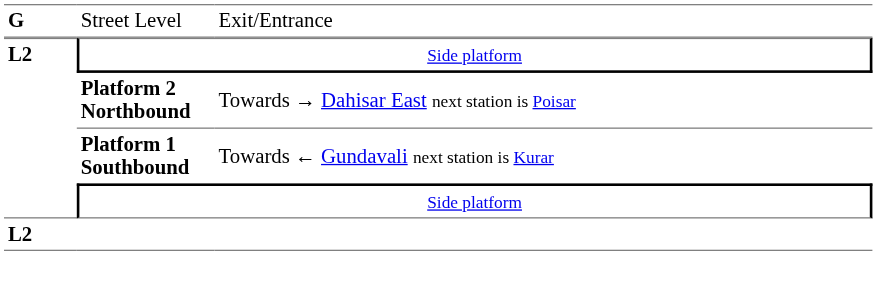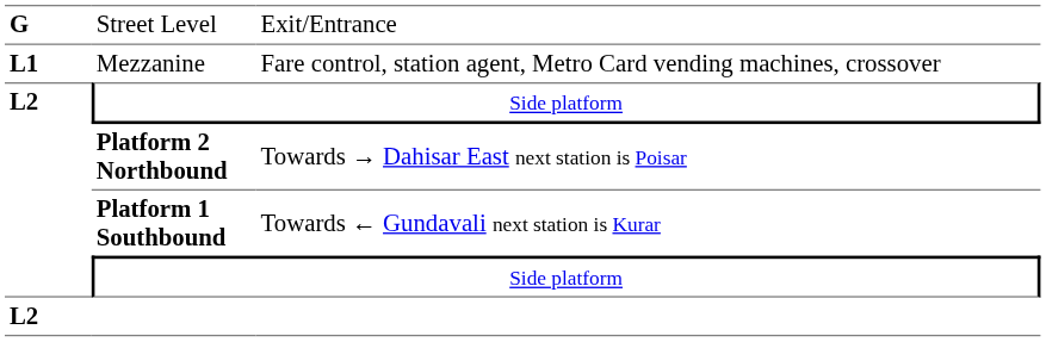+ row: L1 | Mezzanine | Fare control, station agent, Metro Card vending machines, crossover
